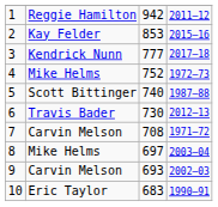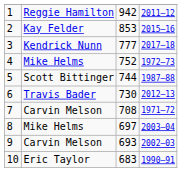5 | column 3: 740 -> 744
